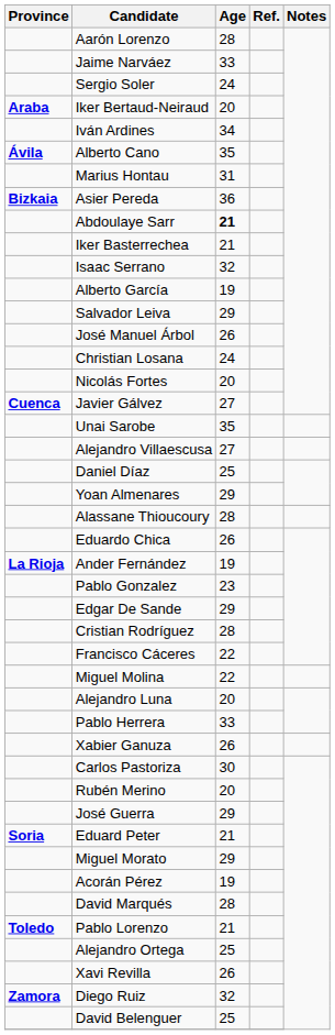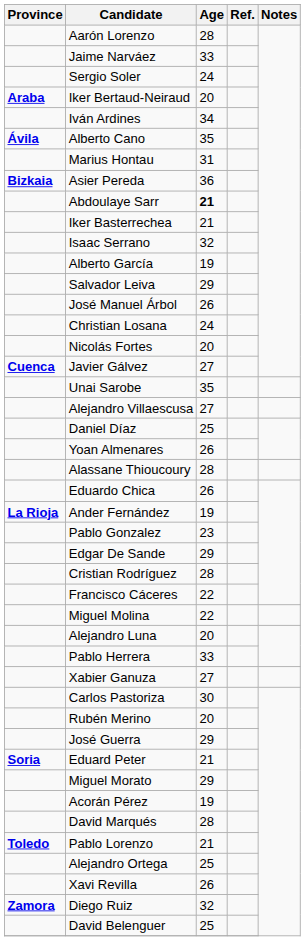Yoan Almenares | Age: 29 -> 26
Xabier Ganuza | Age: 26 -> 27
